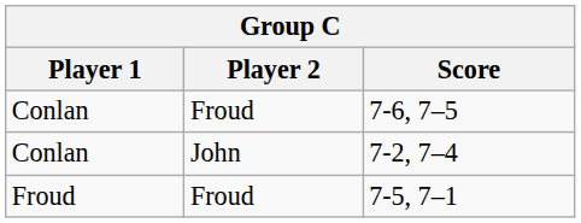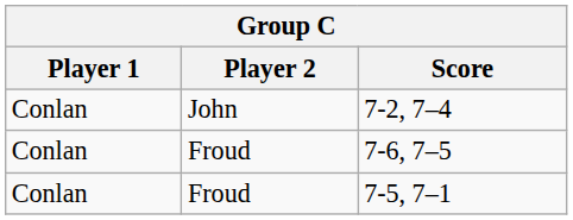rows swapped: 7-2, 7–4 <-> 7-6, 7–5
7-5, 7–1 | Player 1: Froud -> Conlan
